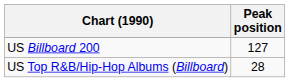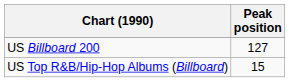US Top R&B/Hip-Hop Albums (Billboard) | Peak position: 28 -> 15
